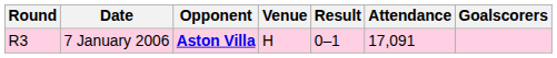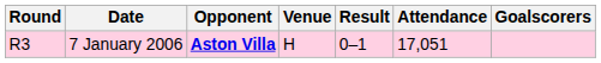7 January 2006 | Attendance: 17,091 -> 17,051
